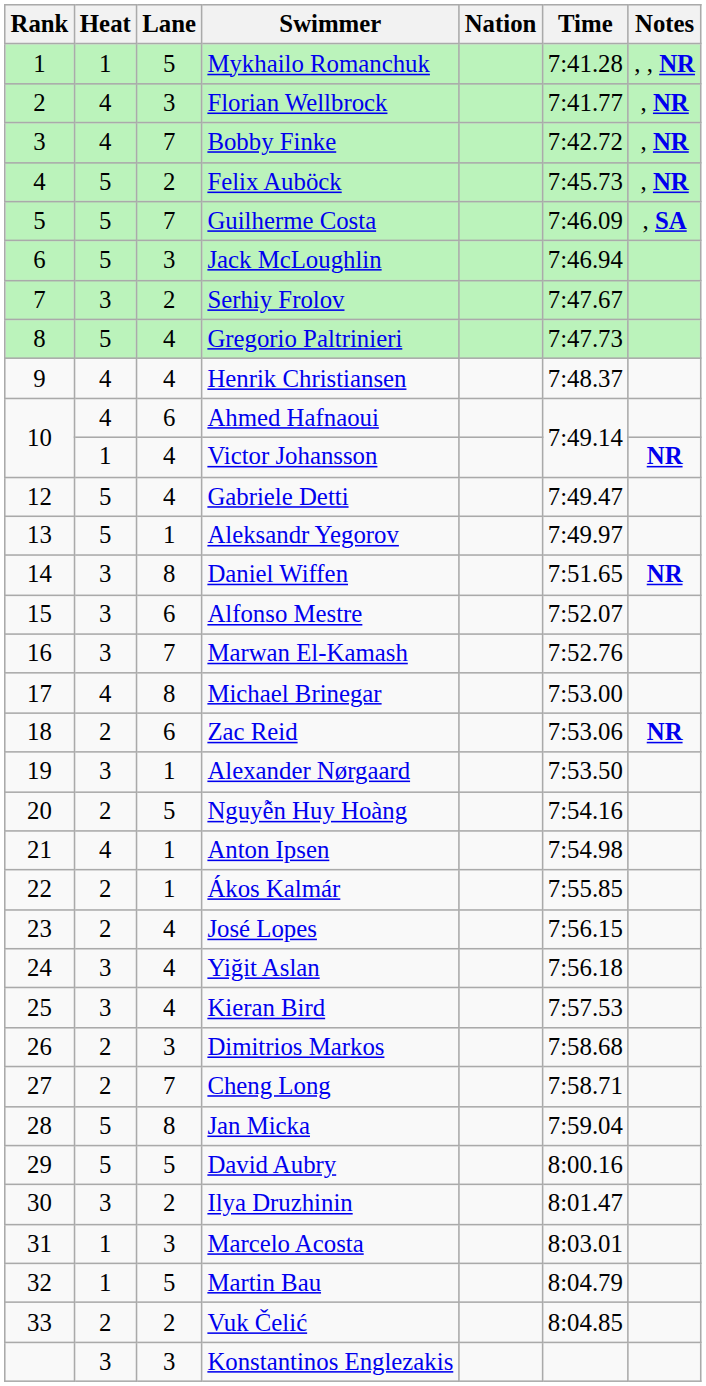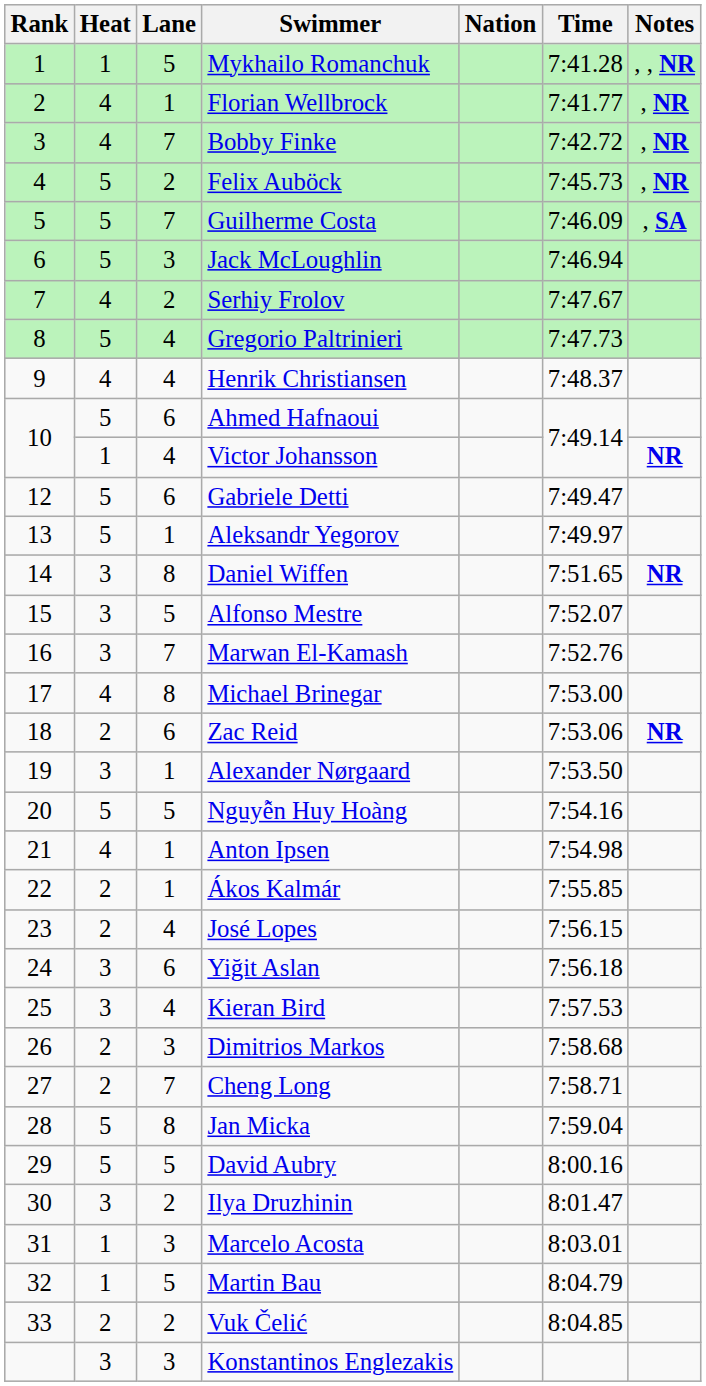Florian Wellbrock | Lane: 3 -> 1
Serhiy Frolov | Heat: 3 -> 4
Ahmed Hafnaoui | Heat: 4 -> 5
Gabriele Detti | Lane: 4 -> 6
Alfonso Mestre | Lane: 6 -> 5
Nguyễn Huy Hoàng | Heat: 2 -> 5
Yiğit Aslan | Lane: 4 -> 6
